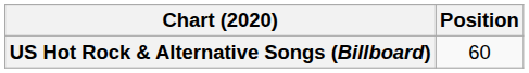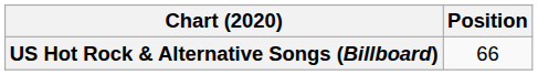US Hot Rock & Alternative Songs (Billboard) | Position: 60 -> 66
